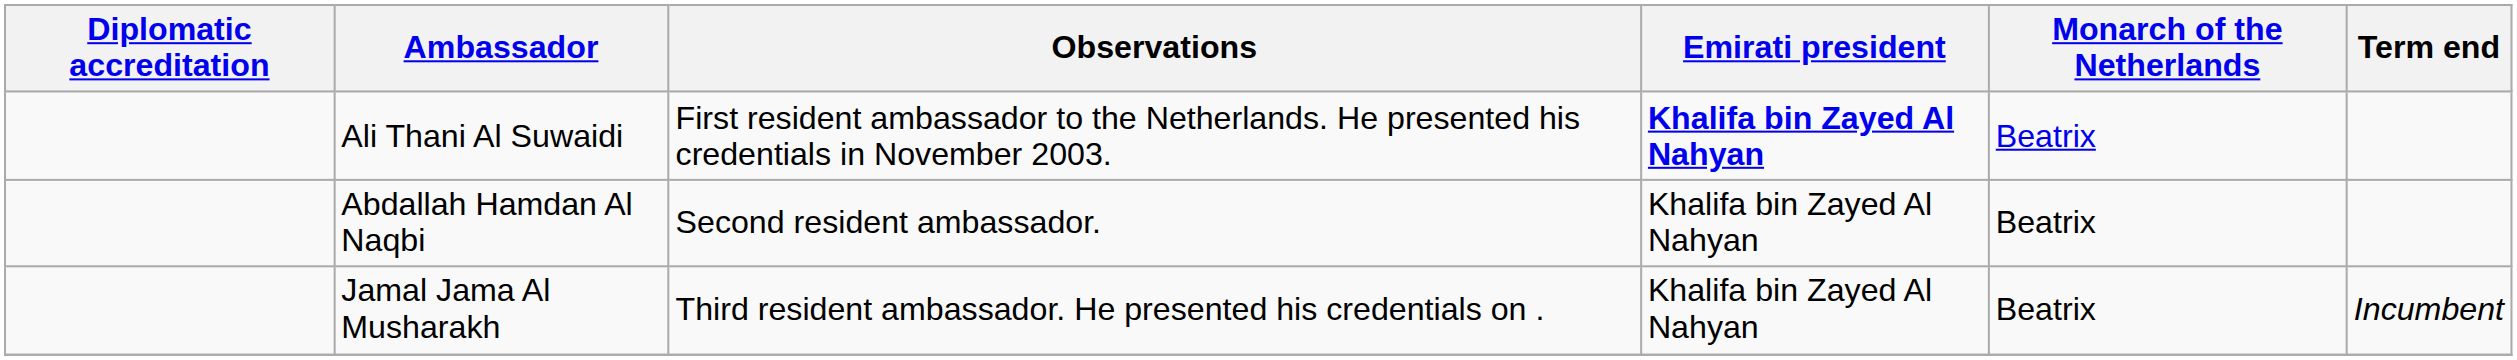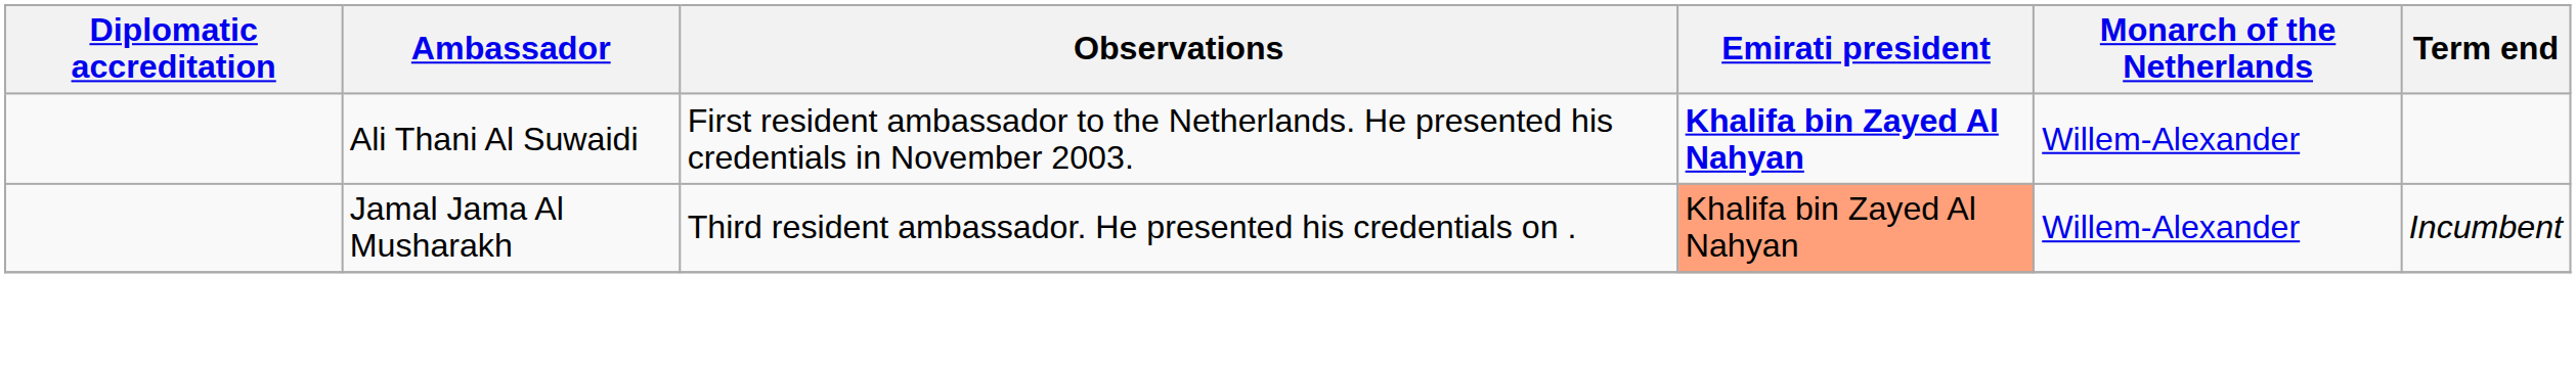Ali Thani Al Suwaidi | Monarch of the Netherlands: Beatrix -> Willem-Alexander
- row: Abdallah Hamdan Al Naqbi | Second resident ambassador. | Khalifa bin Zayed Al Nahyan | Beatrix
Jamal Jama Al Musharakh | Emirati president: no background -> lightsalmon background
Jamal Jama Al Musharakh | Monarch of the Netherlands: Beatrix -> Willem-Alexander
